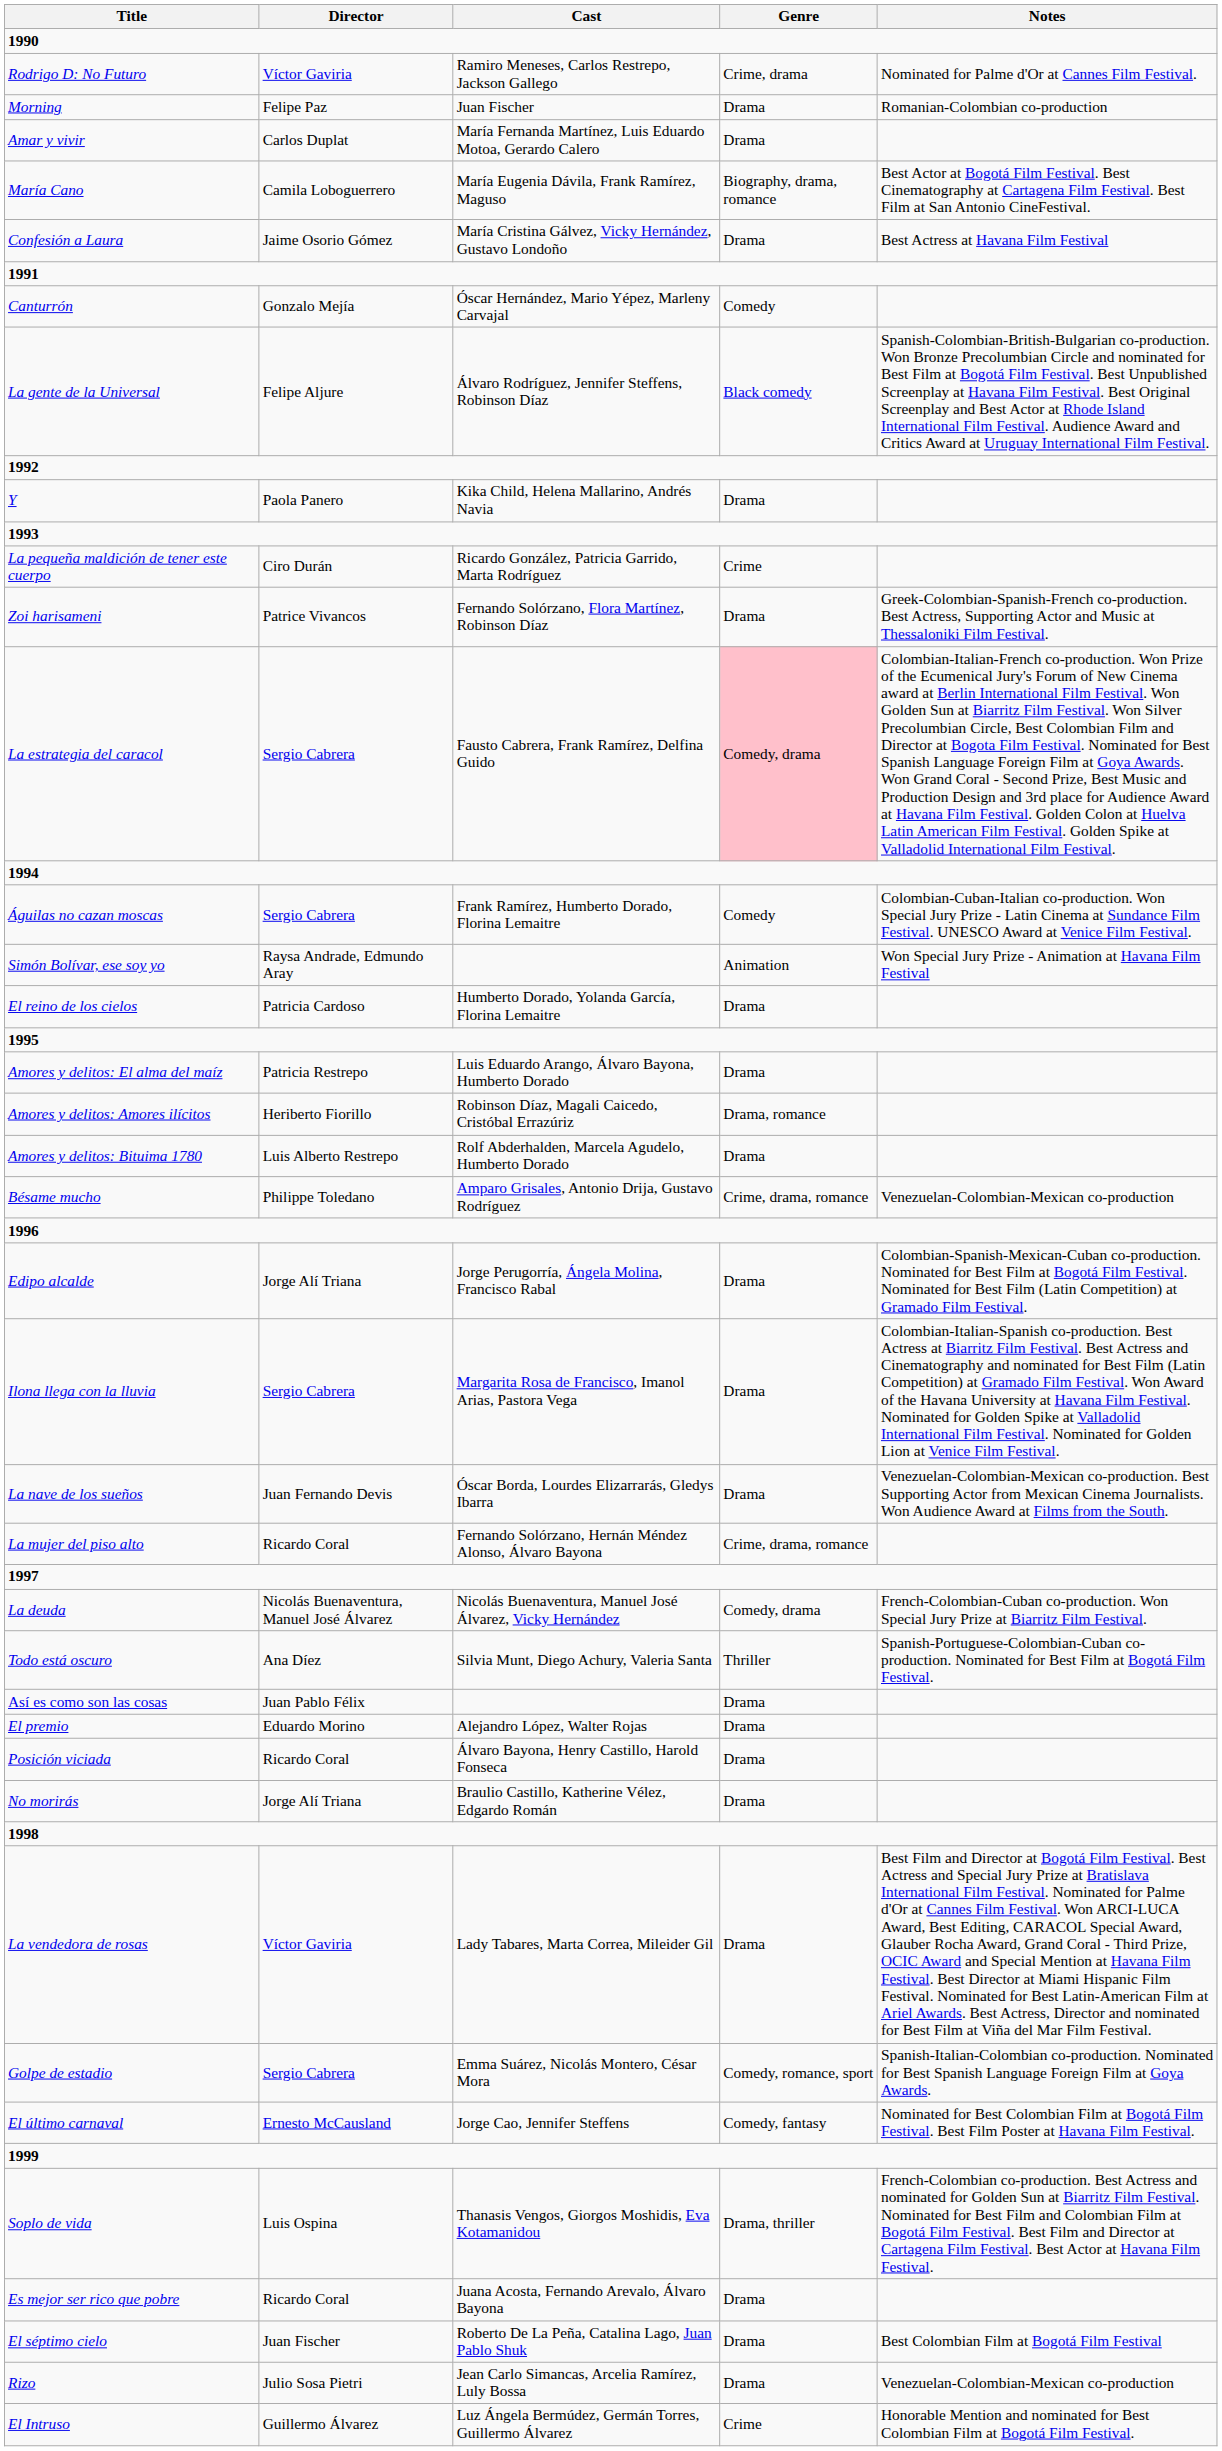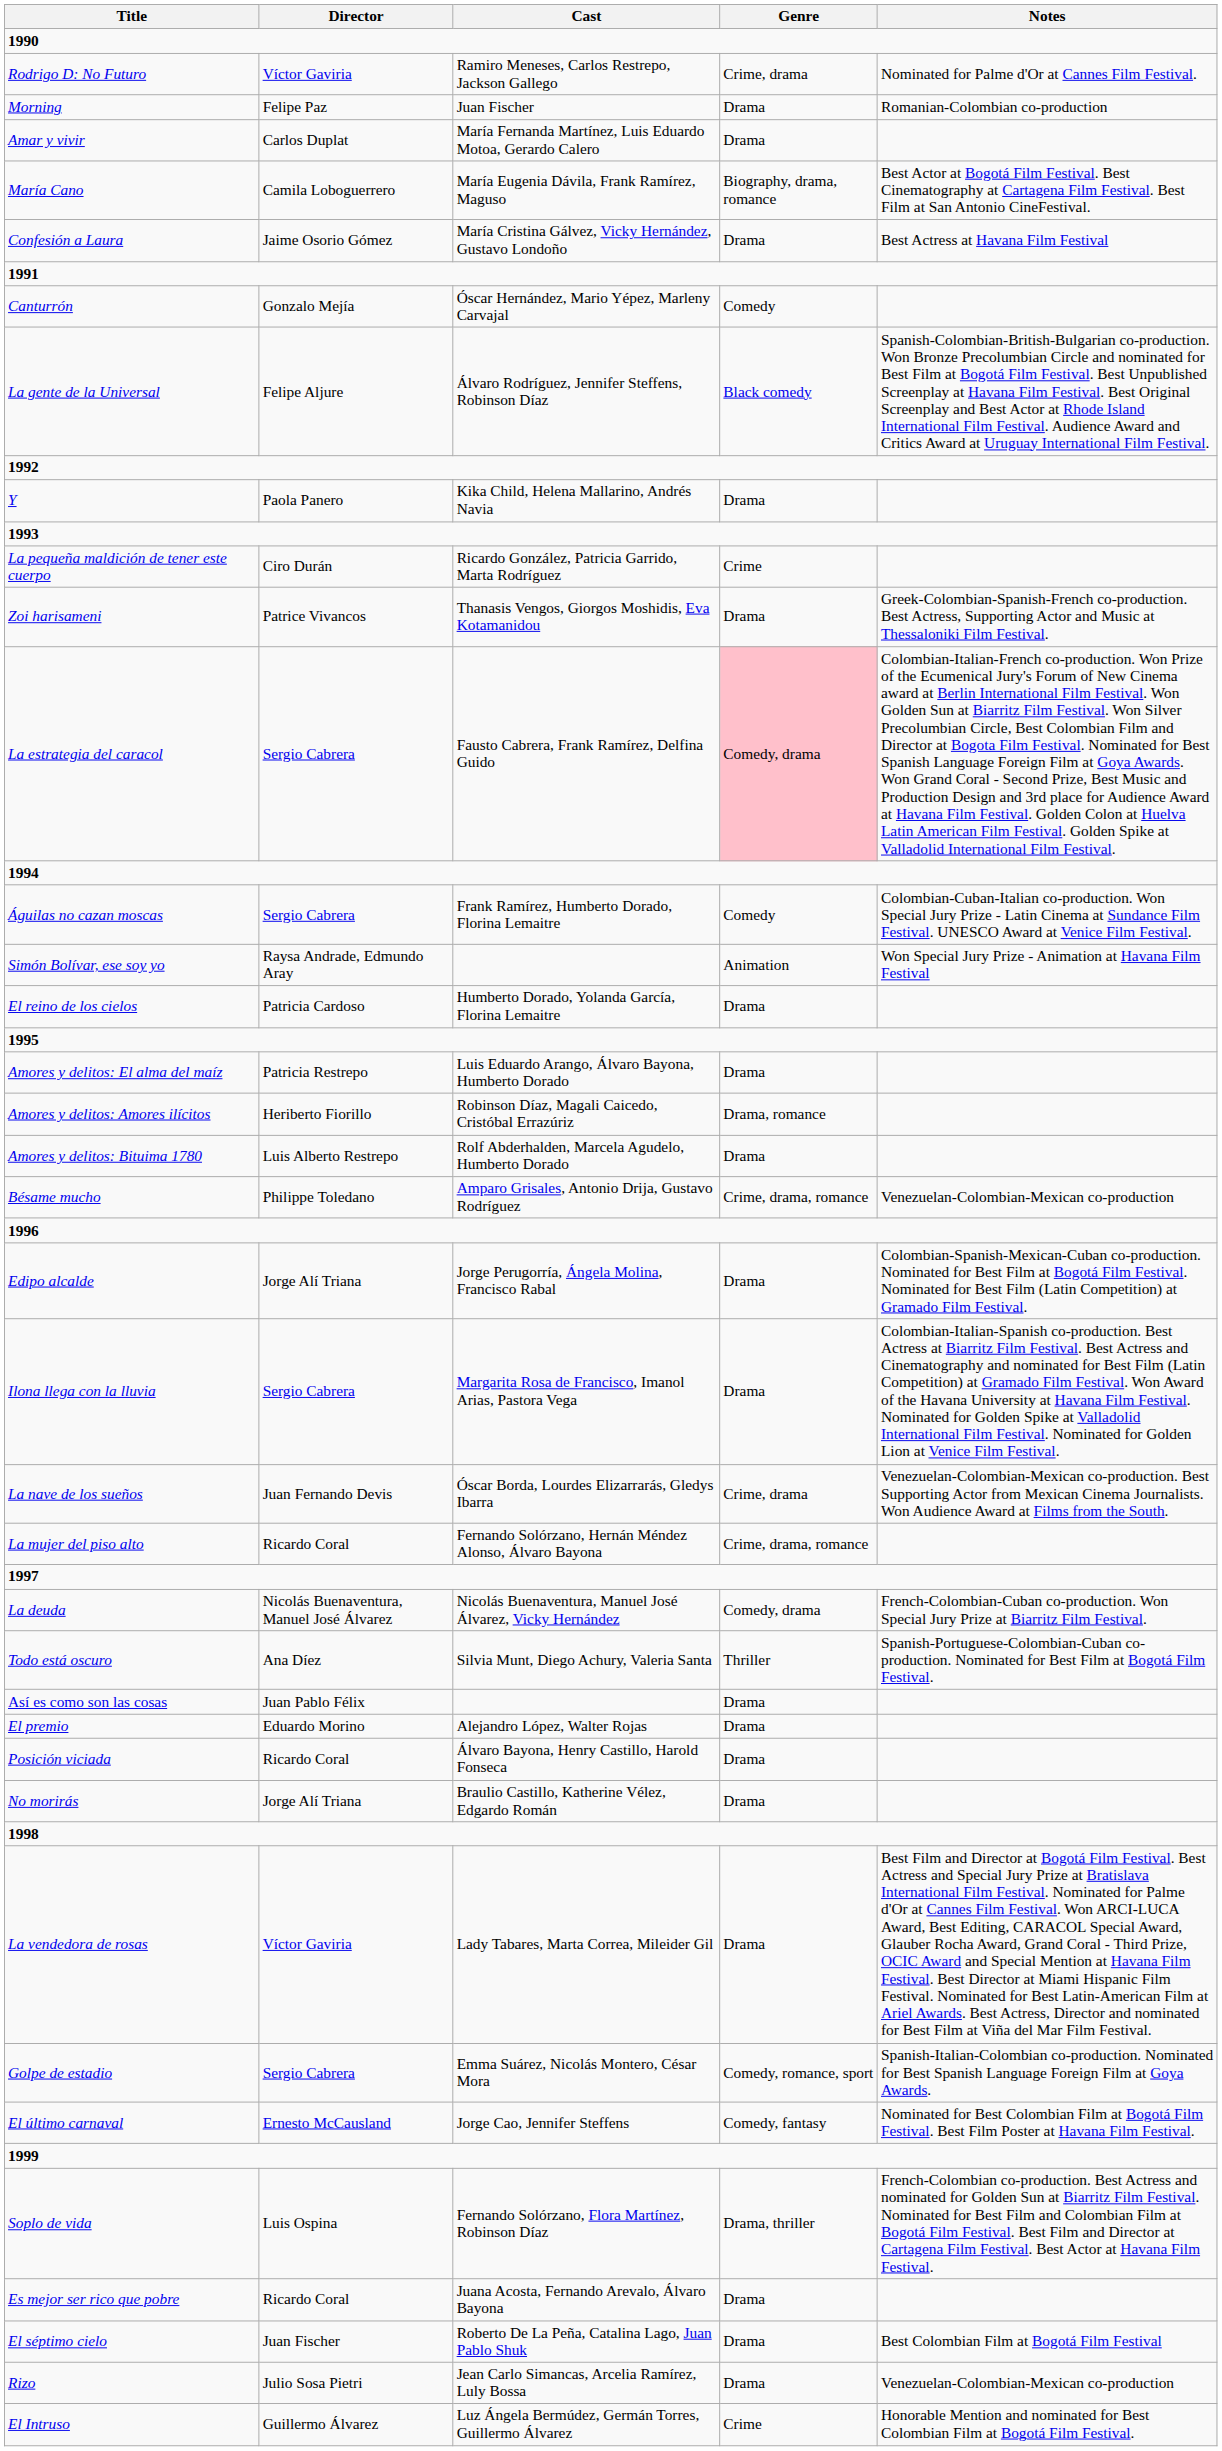Zoi harisameni | Cast: Fernando Solórzano, Flora Martínez, Robinson Díaz -> Thanasis Vengos, Giorgos Moshidis, Eva Kotamanidou
La nave de los sueños | Genre: Drama -> Crime, drama
Soplo de vida | Cast: Thanasis Vengos, Giorgos Moshidis, Eva Kotamanidou -> Fernando Solórzano, Flora Martínez, Robinson Díaz
